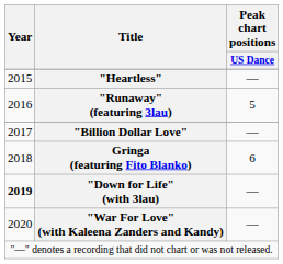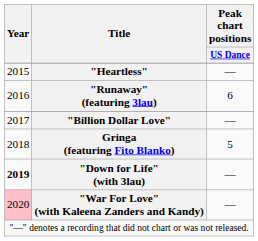"Runaway" (featuring 3lau) | Peak chart positions / US Dance: 5 -> 6
Gringa (featuring Fito Blanko) | Peak chart positions / US Dance: 6 -> 5
"War For Love" (with Kaleena Zanders and Kandy) | Year: no background -> pink background
